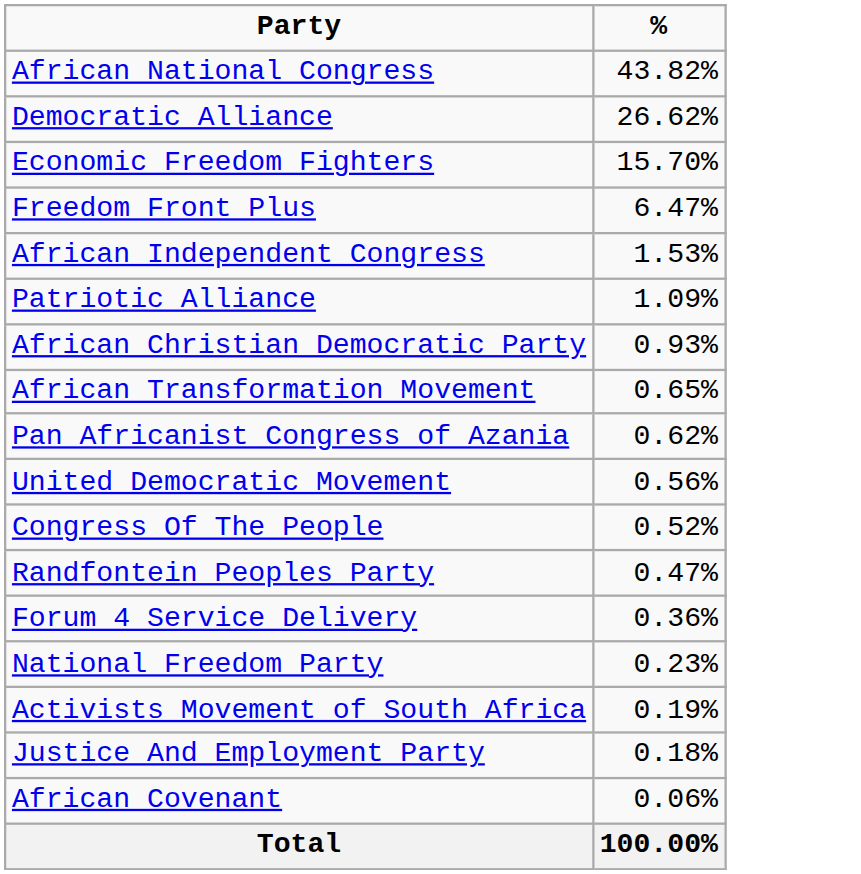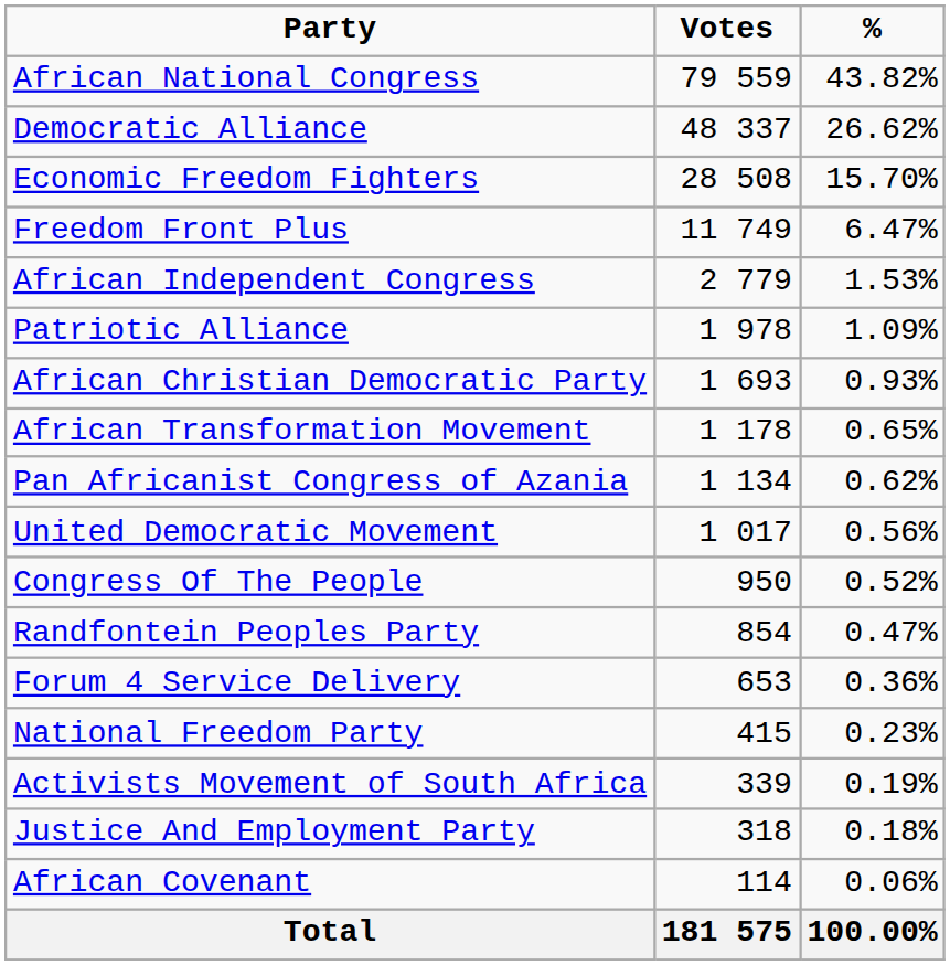+ column: Votes | 79 559 | 48 337 | 28 508 | 11 749 | 2 779 | 1 978 | 1 693 | 1 178 | 1 134 | 1 017 | 950 | 854 | 653 | 415 | 339 | 318 | 114 | 181 575
